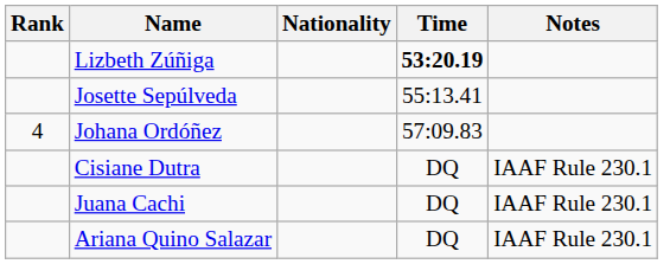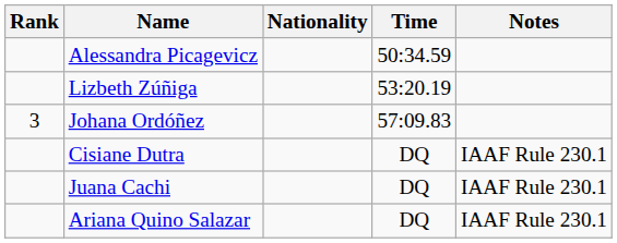+ row: Alessandra Picagevicz | 50:34.59
Lizbeth Zúñiga | Time: bold -> normal
- row: Josette Sepúlveda | 55:13.41
Johana Ordóñez | Rank: 4 -> 3
